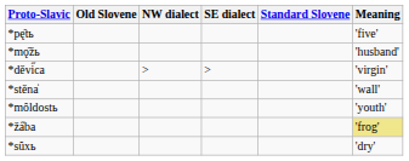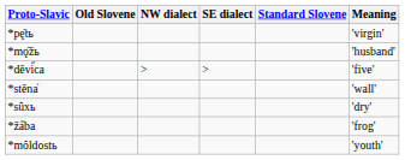*pę̑tь | Meaning: 'five' -> 'virgin'
*děvi̋ca | Meaning: 'virgin' -> 'five'
rows swapped: *mȏldostь <-> *sȗxь
*ža̋ba | Meaning: khaki background -> no background
